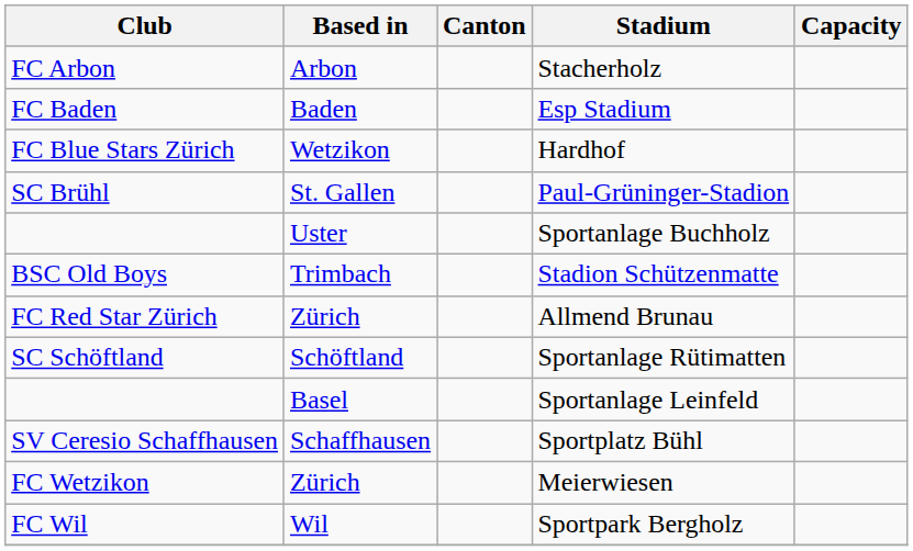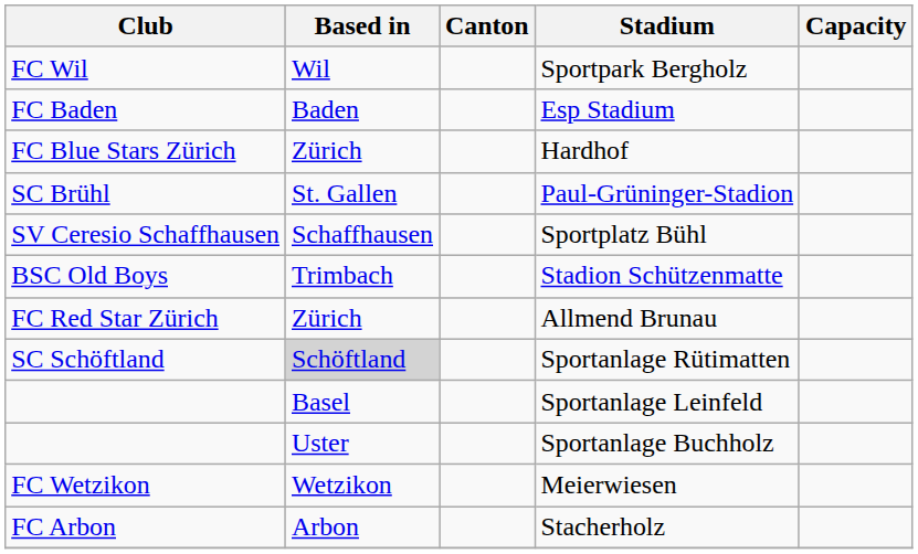rows swapped: Stacherholz <-> Sportpark Bergholz
Hardhof | Based in: Wetzikon -> Zürich
rows swapped: Sportplatz Bühl <-> Sportanlage Buchholz
Sportanlage Rütimatten | Based in: no background -> lightgrey background
Meierwiesen | Based in: Zürich -> Wetzikon
